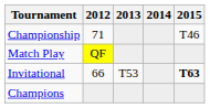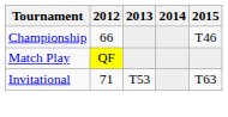Championship | 2012: 71 -> 66
Invitational | 2012: 66 -> 71
Invitational | 2015: bold -> normal
- row: Champions
